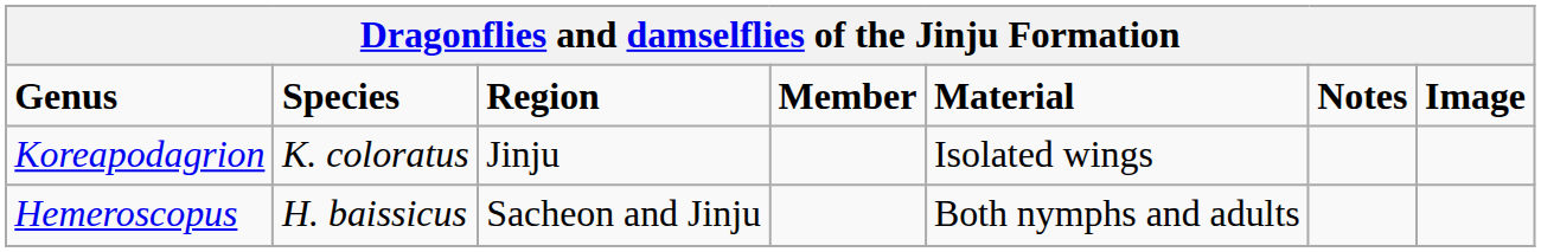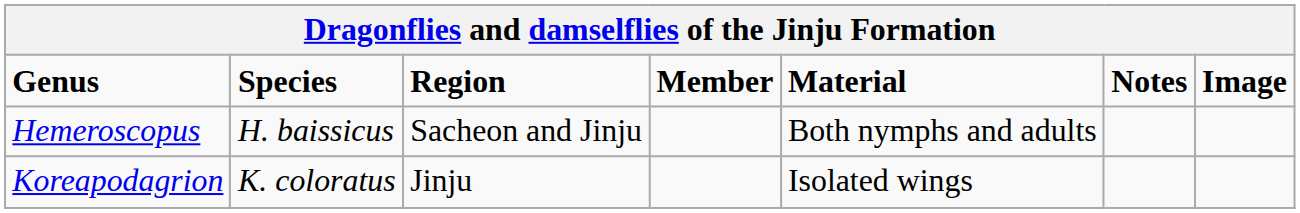rows swapped: Hemeroscopus <-> Koreapodagrion
